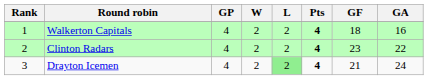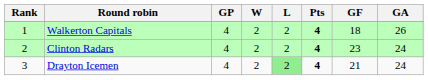Walkerton Capitals | GA: 16 -> 26
Clinton Radars | GA: 22 -> 24
